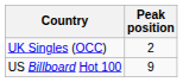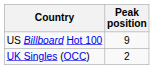rows swapped: UK Singles (OCC) <-> US Billboard Hot 100
